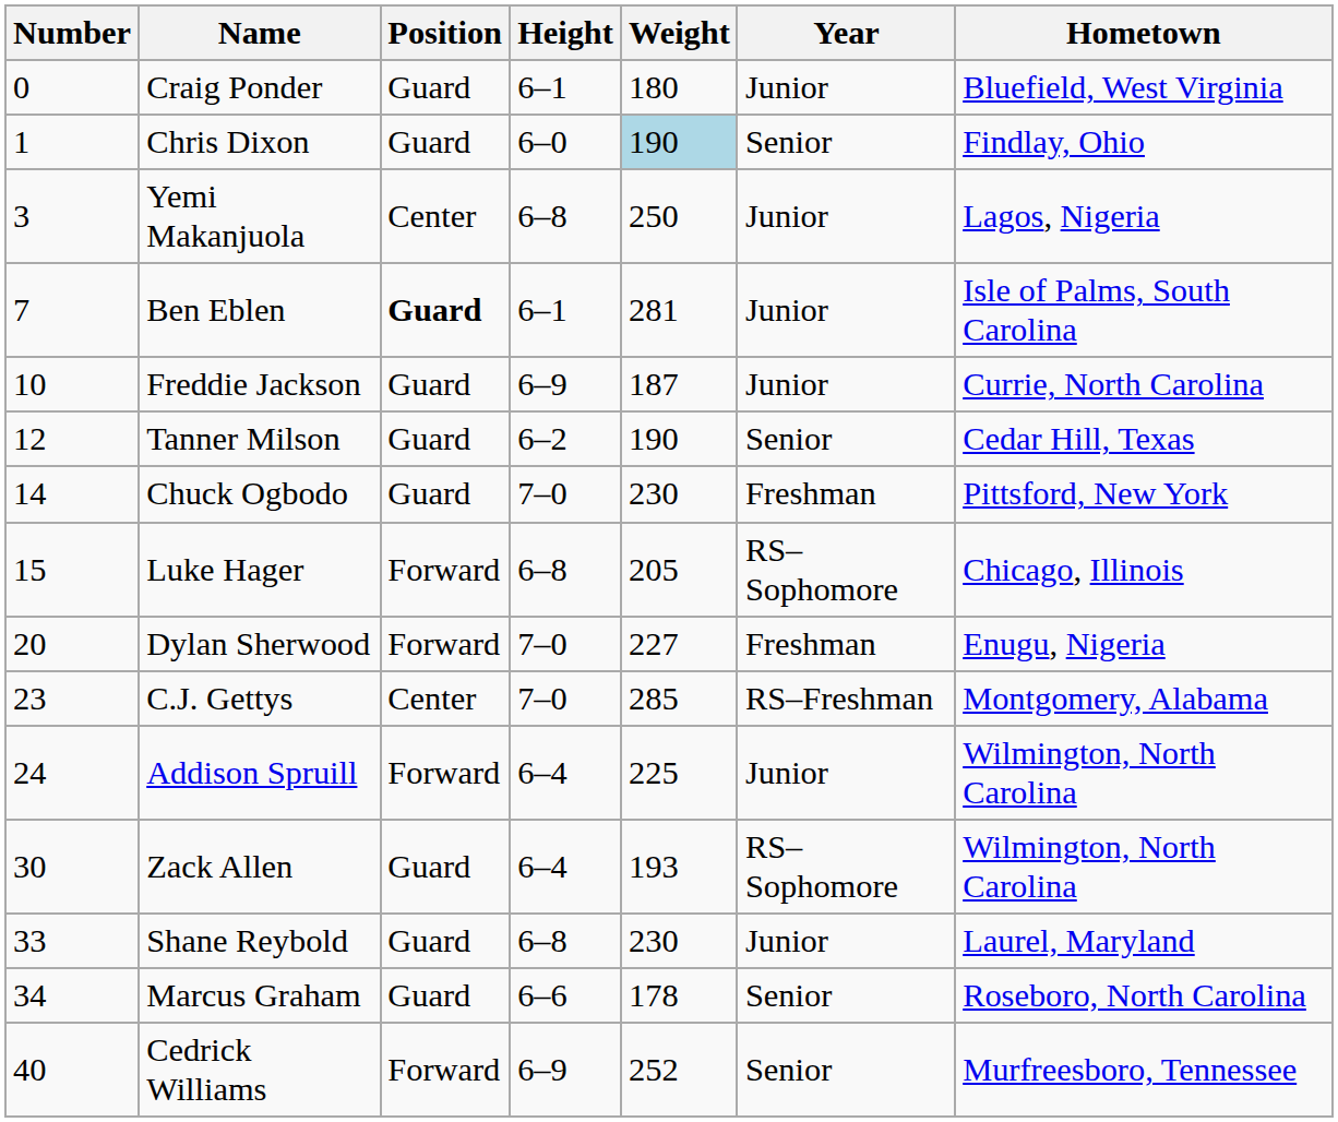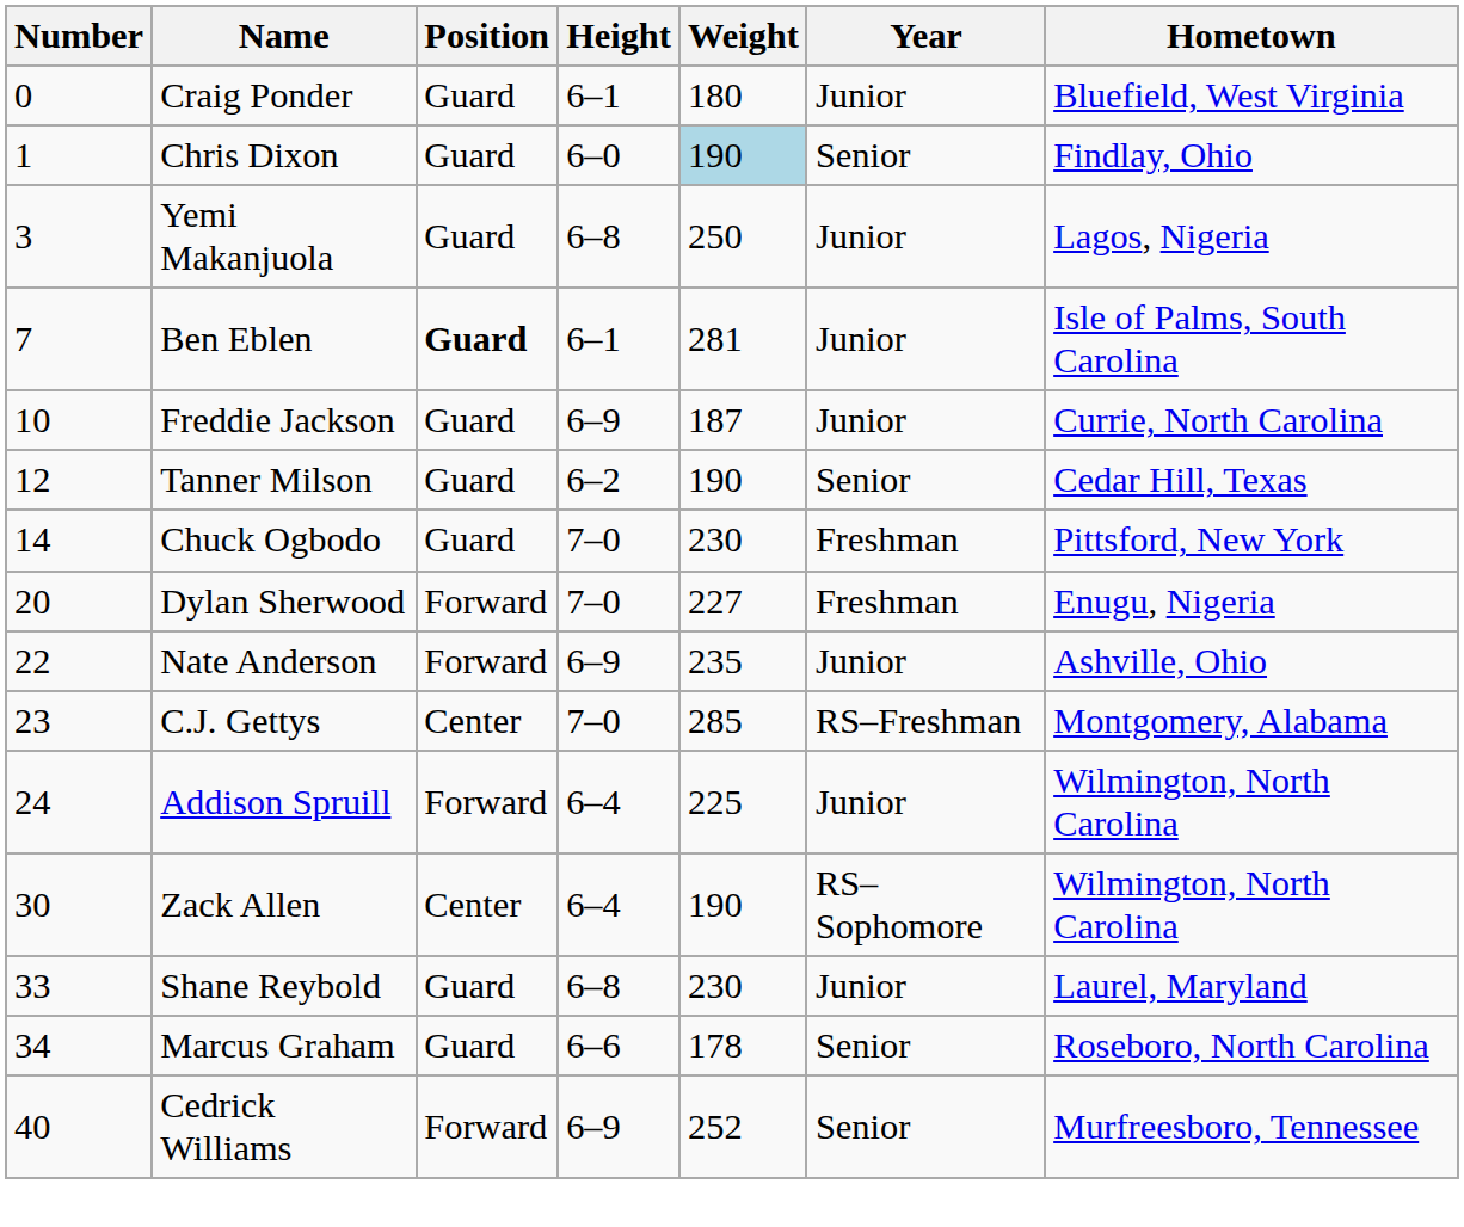Yemi Makanjuola | Position: Center -> Guard
- row: 15 | Luke Hager | Forward | 6–8 | 205 | RS–Sophomore | Chicago, Illinois
+ row: 22 | Nate Anderson | Forward | 6–9 | 235 | Junior | Ashville, Ohio
Zack Allen | Position: Guard -> Center
Zack Allen | Weight: 193 -> 190
